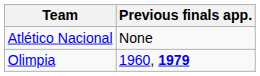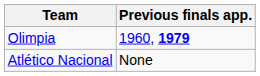rows swapped: Olimpia <-> Atlético Nacional
